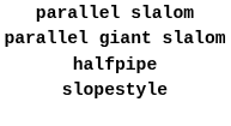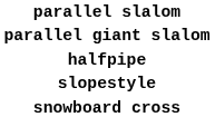+ row: snowboard cross
